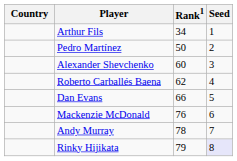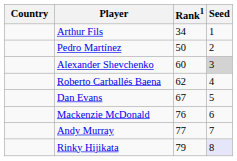Alexander Shevchenko | Seed: no background -> lightgrey background
Dan Evans | Rank1: 66 -> 67
Andy Murray | Rank1: 78 -> 77
